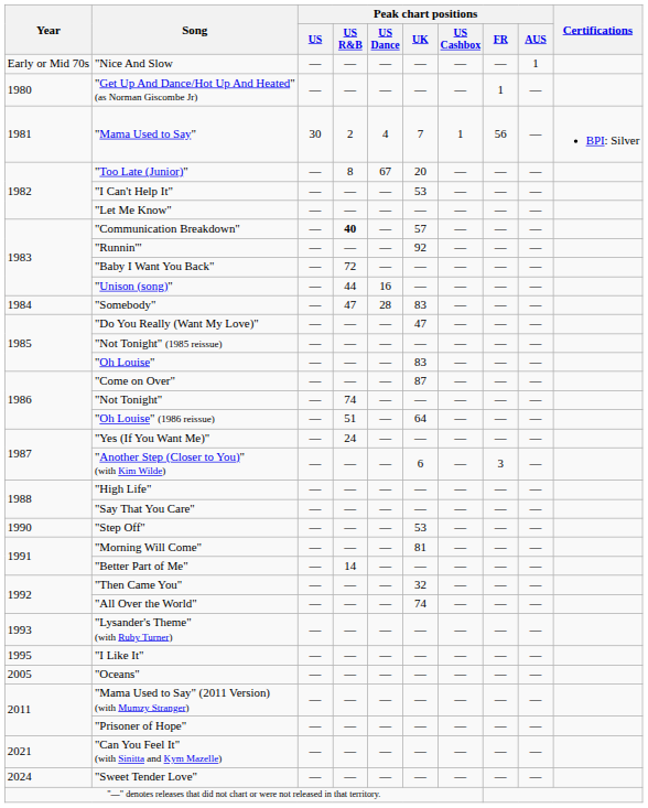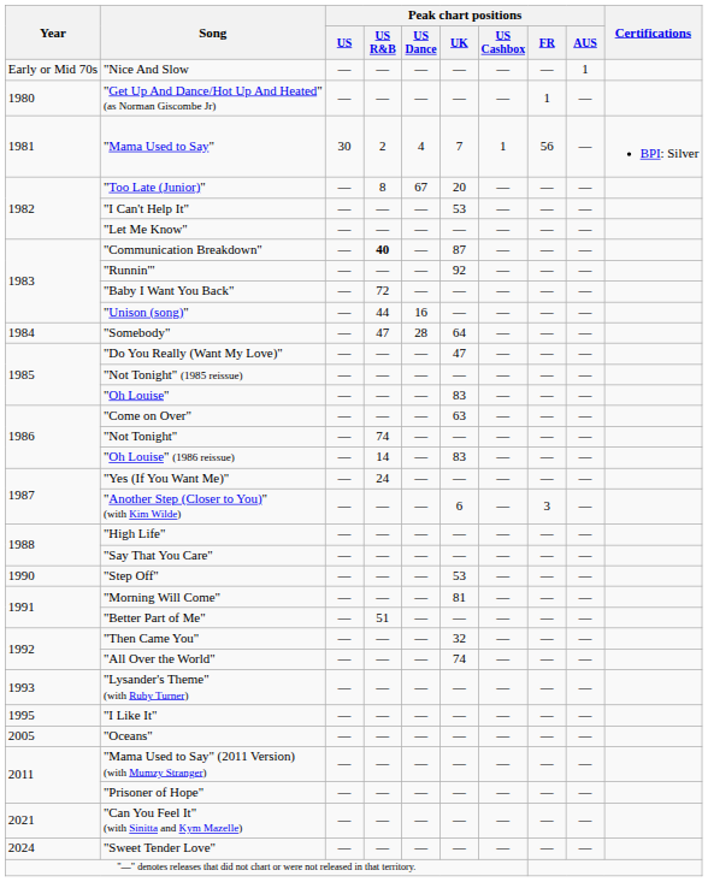"Communication Breakdown" | Peak chart positions / UK: 57 -> 87
"Somebody" | Peak chart positions / UK: 83 -> 64
"Come on Over" | Peak chart positions / UK: 87 -> 63
"Oh Louise" (1986 reissue) | Peak chart positions / US R&B: 51 -> 14
"Oh Louise" (1986 reissue) | Peak chart positions / UK: 64 -> 83
"Better Part of Me" | Peak chart positions / US R&B: 14 -> 51
